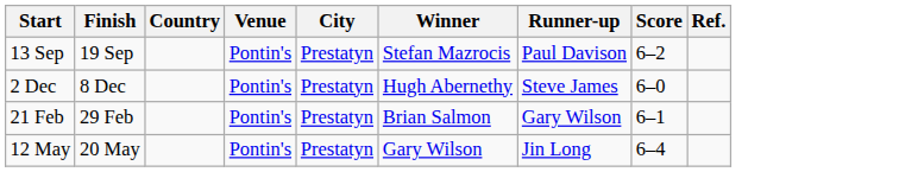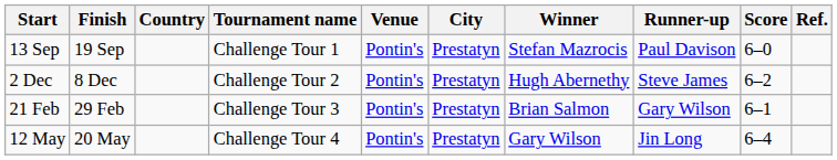+ column: Tournament name | Challenge Tour 1 | Challenge Tour 2 | Challenge Tour 3 | Challenge Tour 4
13 Sep | Score: 6–2 -> 6–0
2 Dec | Score: 6–0 -> 6–2
